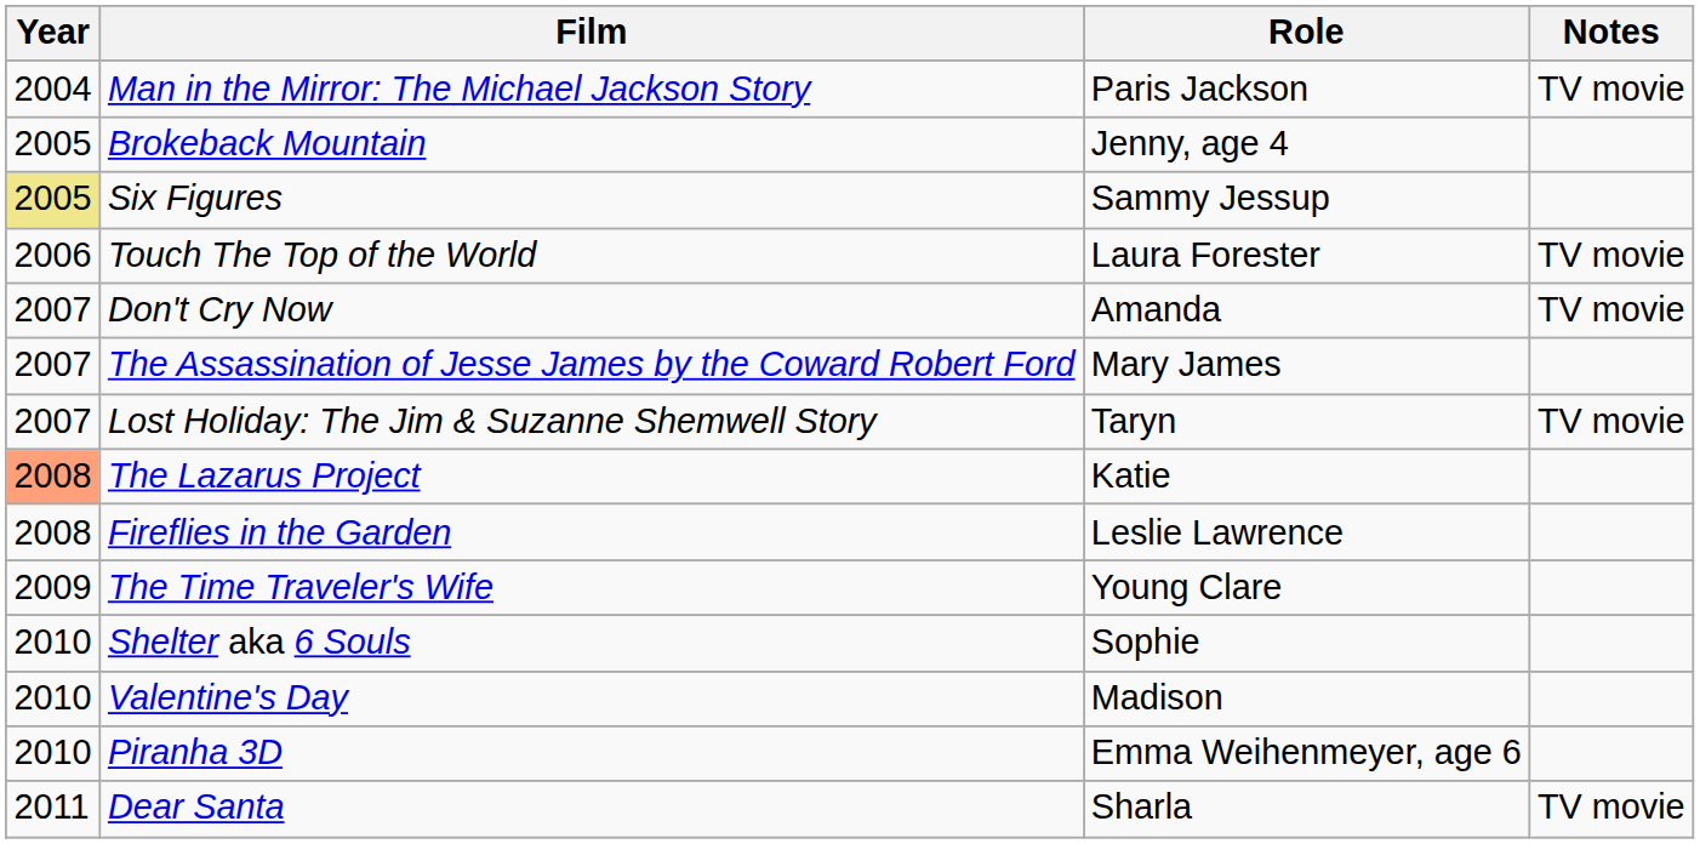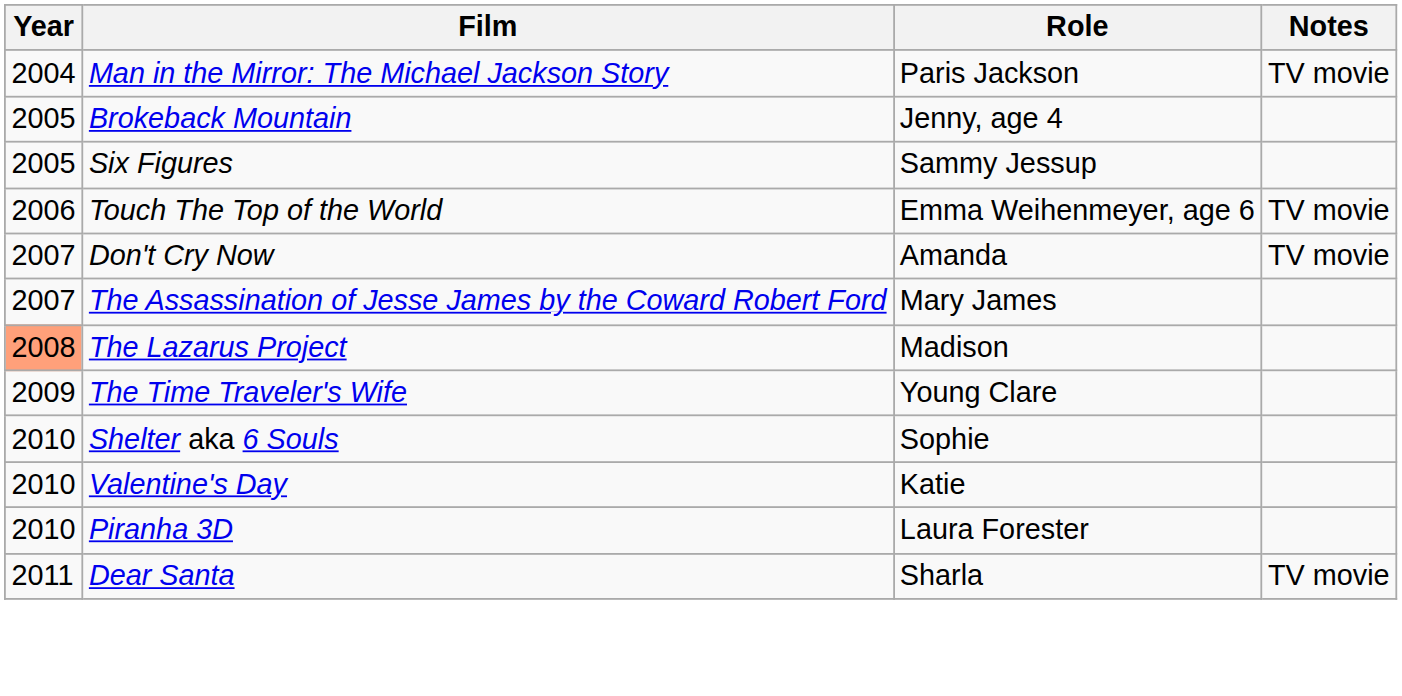Six Figures | Year: khaki background -> no background
Touch The Top of the World | Role: Laura Forester -> Emma Weihenmeyer, age 6
- row: 2007 | Lost Holiday: The Jim & Suzanne Shemwell Story | Taryn | TV movie
The Lazarus Project | Role: Katie -> Madison
- row: 2008 | Fireflies in the Garden | Leslie Lawrence
Valentine's Day | Role: Madison -> Katie
Piranha 3D | Role: Emma Weihenmeyer, age 6 -> Laura Forester
